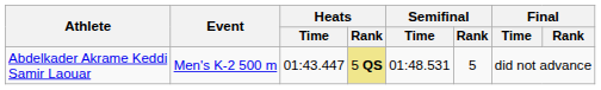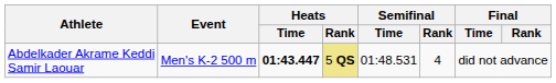Abdelkader Akrame Keddi Samir Laouar | Heats / Time: normal -> bold
Abdelkader Akrame Keddi Samir Laouar | Semifinal / Rank: 5 -> 4
